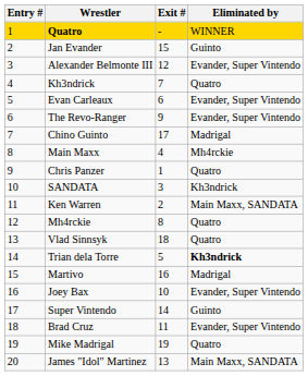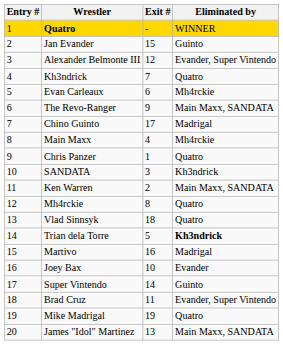Evan Carleaux | Eliminated by: Evander, Super Vintendo -> Mh4rckie
The Revo-Ranger | Eliminated by: Evander, Super Vintendo -> Main Maxx, SANDATA
Joey Bax | Eliminated by: Evander, Super Vintendo -> Evander
